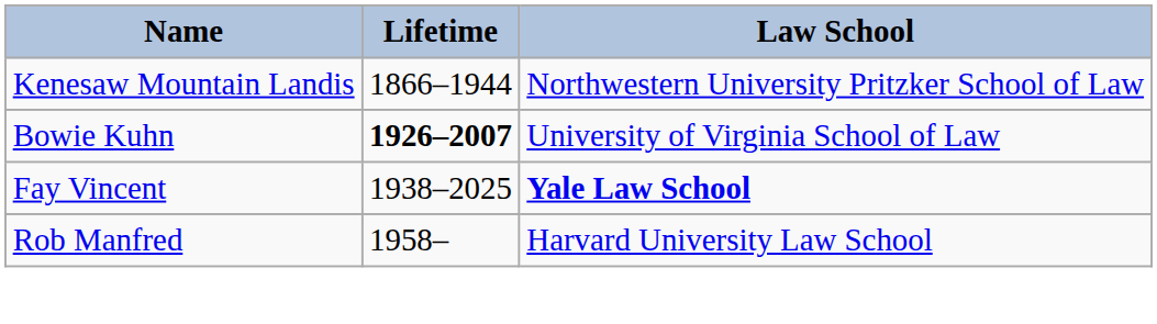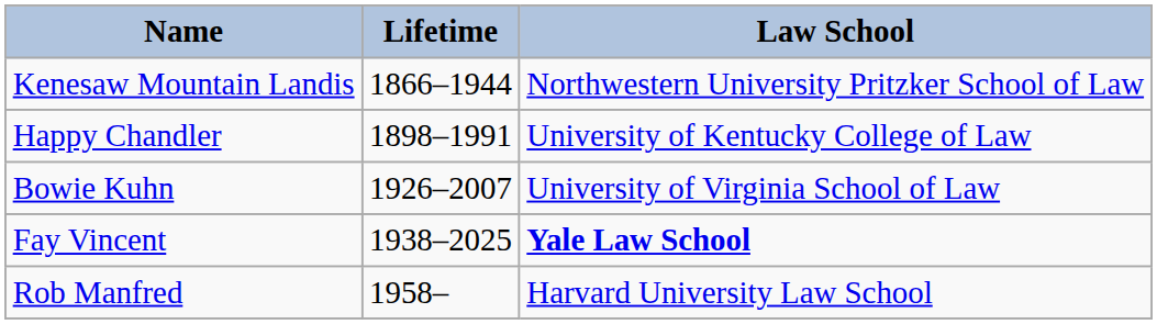+ row: Happy Chandler | 1898–1991 | University of Kentucky College of Law
Bowie Kuhn | Lifetime: bold -> normal
